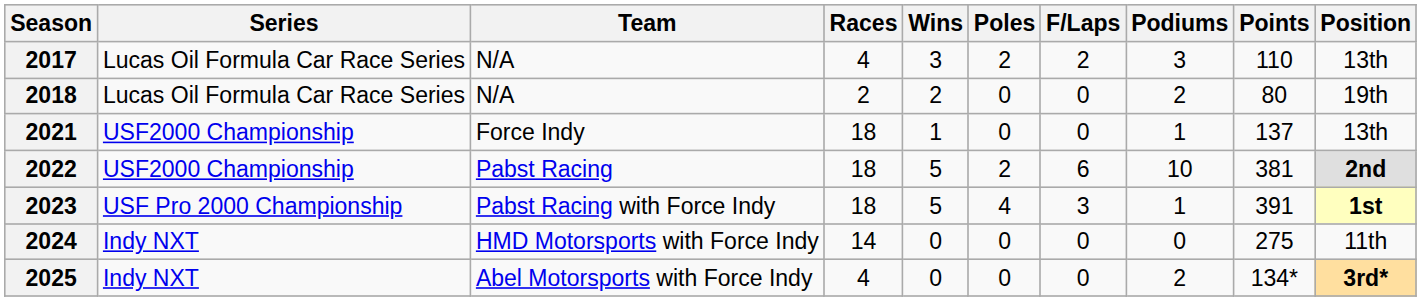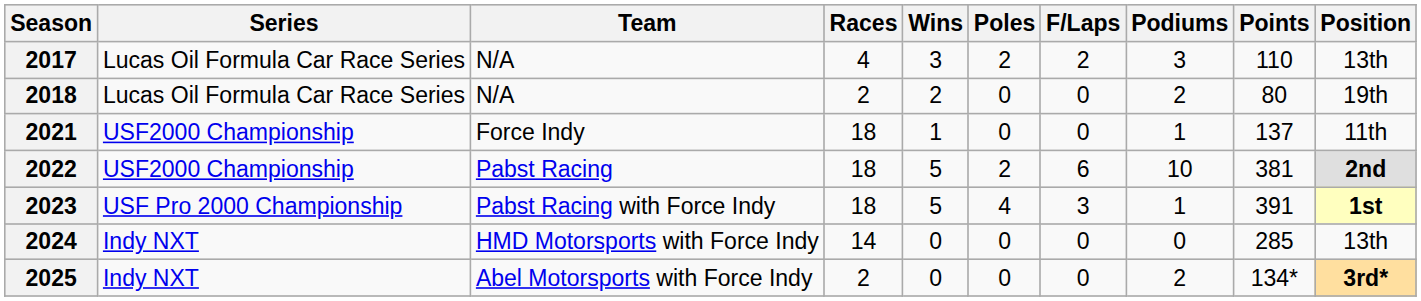2021 | Position: 13th -> 11th
2024 | Points: 275 -> 285
2024 | Position: 11th -> 13th
2025 | Races: 4 -> 2
